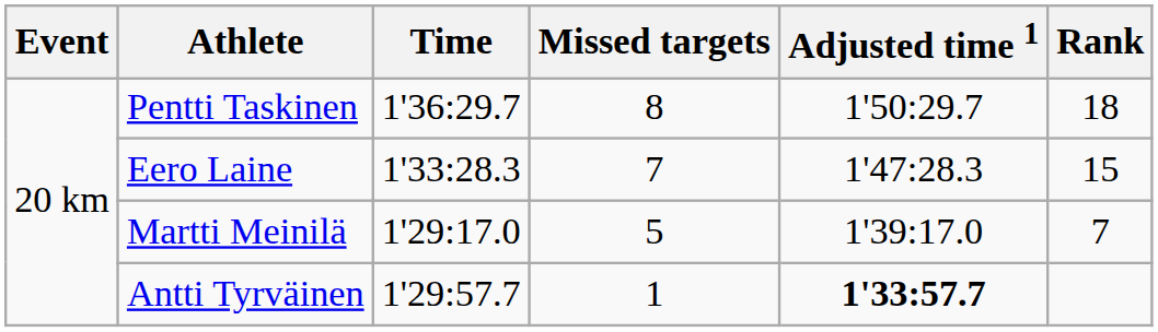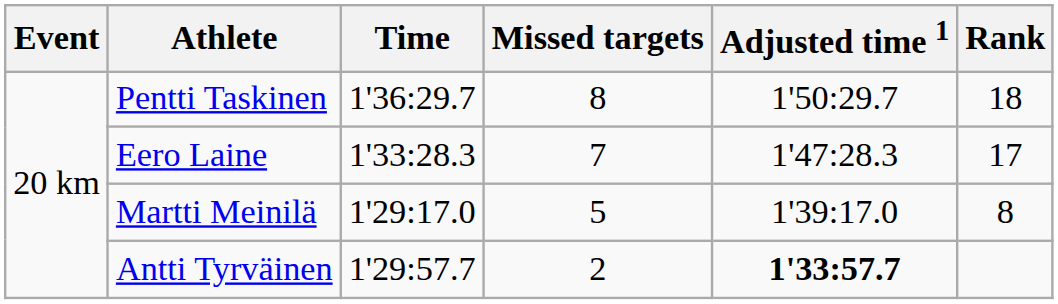Eero Laine | Rank: 15 -> 17
Martti Meinilä | Rank: 7 -> 8
Antti Tyrväinen | Missed targets: 1 -> 2
